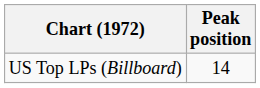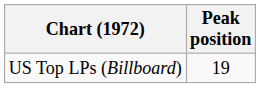US Top LPs (Billboard) | Peak position: 14 -> 19
